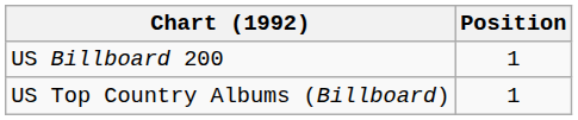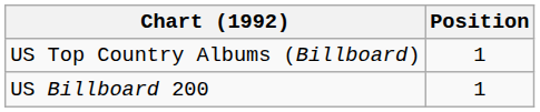rows swapped: US Billboard 200 <-> US Top Country Albums (Billboard)
